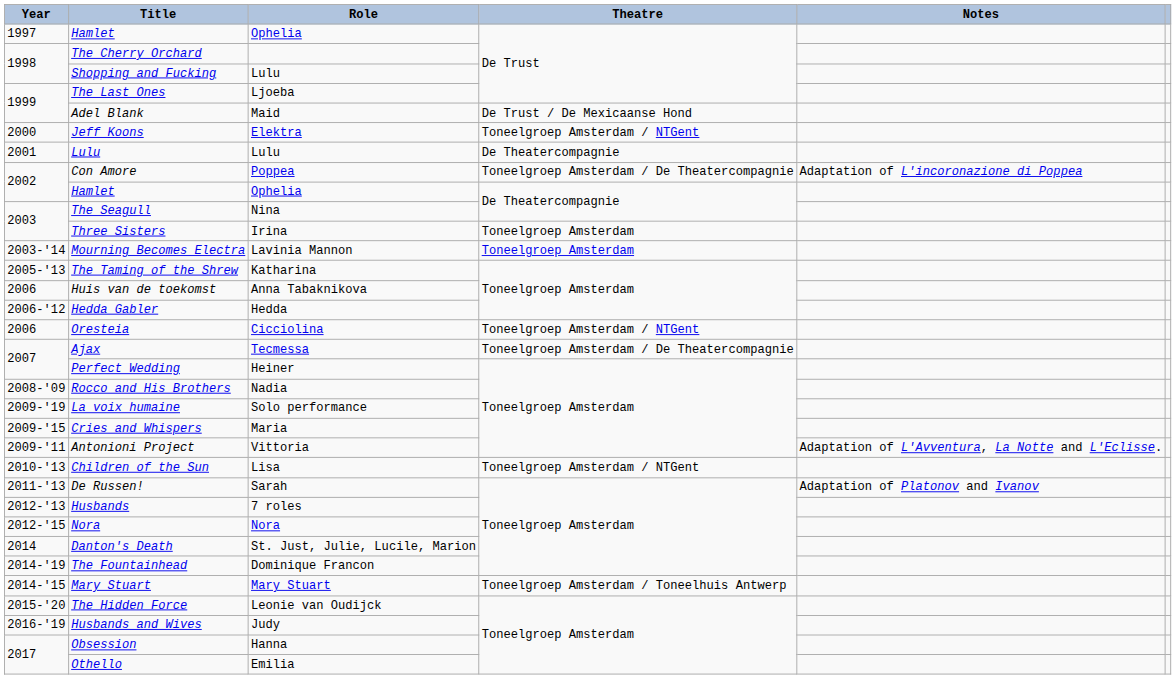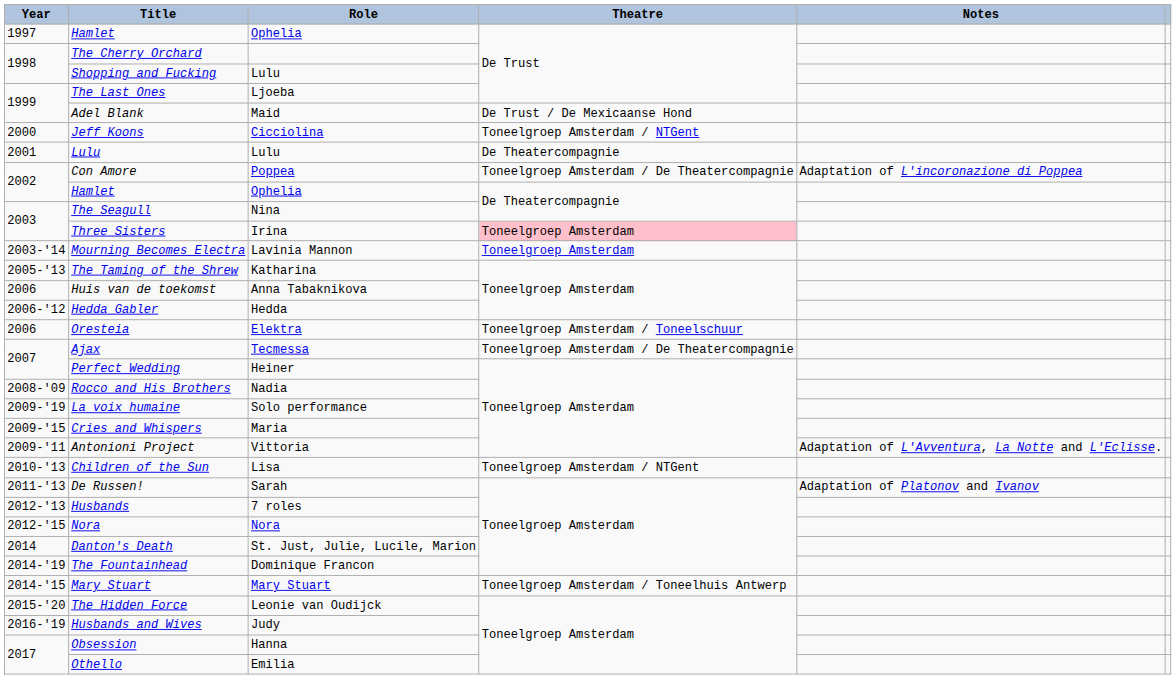Jeff Koons | Role: Elektra -> Cicciolina
Three Sisters | Theatre: no background -> pink background
Oresteia | Role: Cicciolina -> Elektra
Oresteia | Theatre: Toneelgroep Amsterdam / NTGent -> Toneelgroep Amsterdam / Toneelschuur
